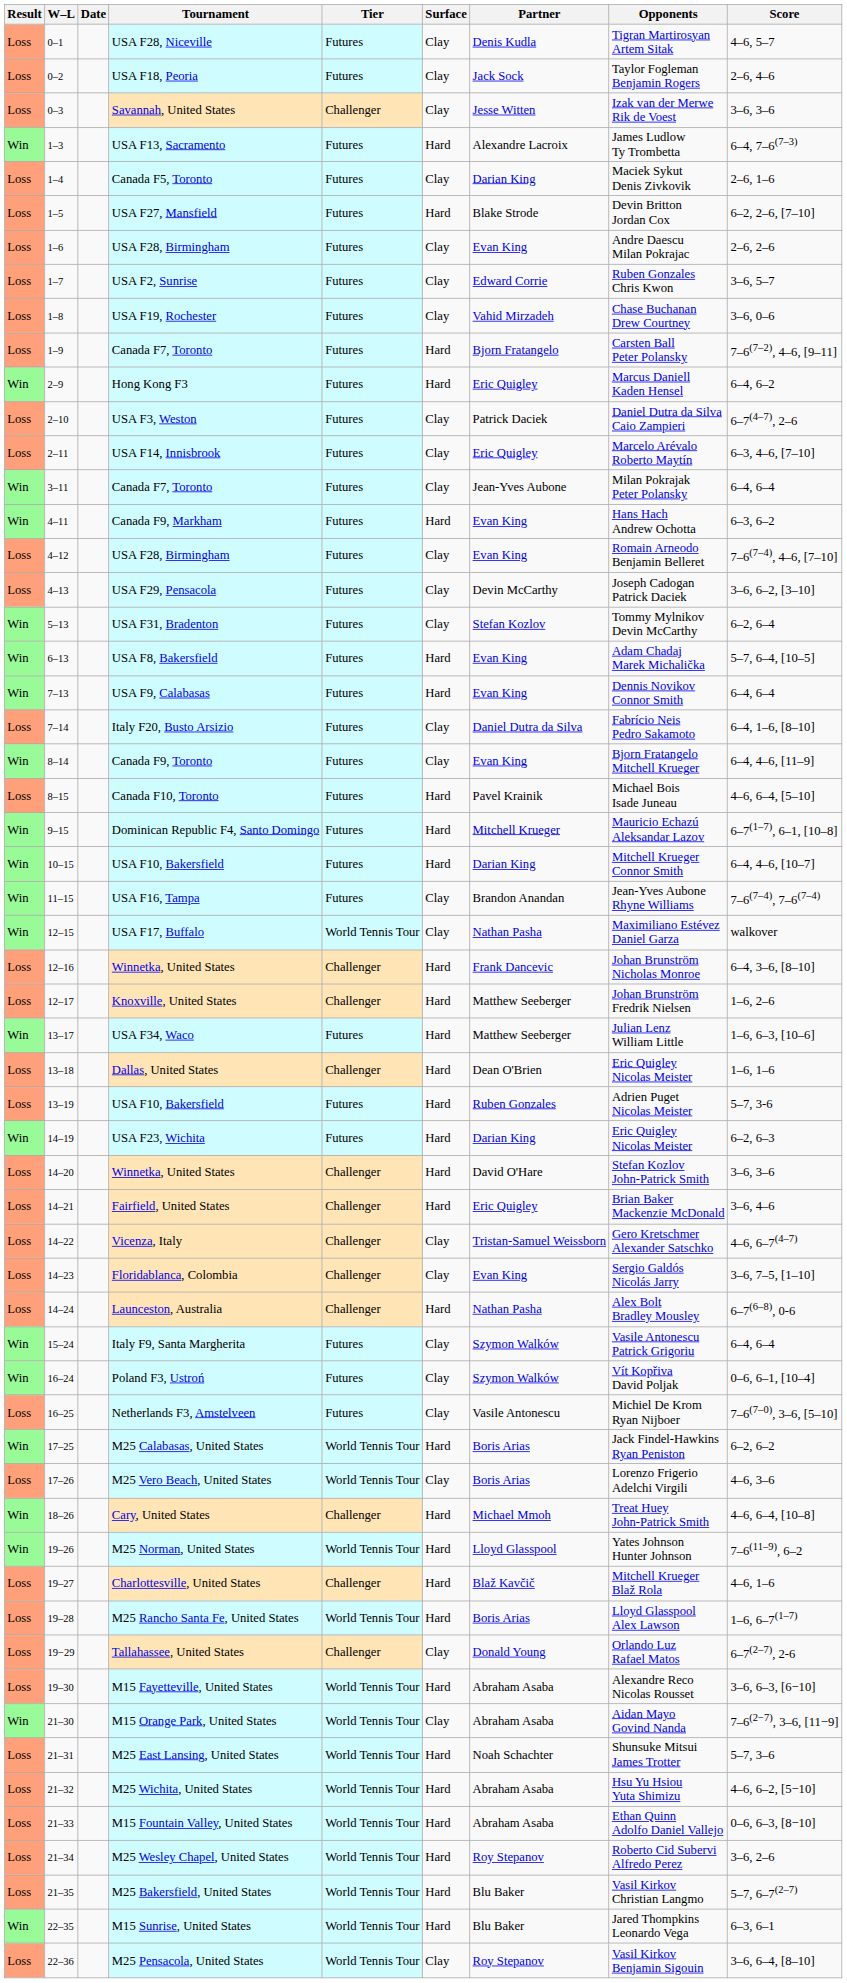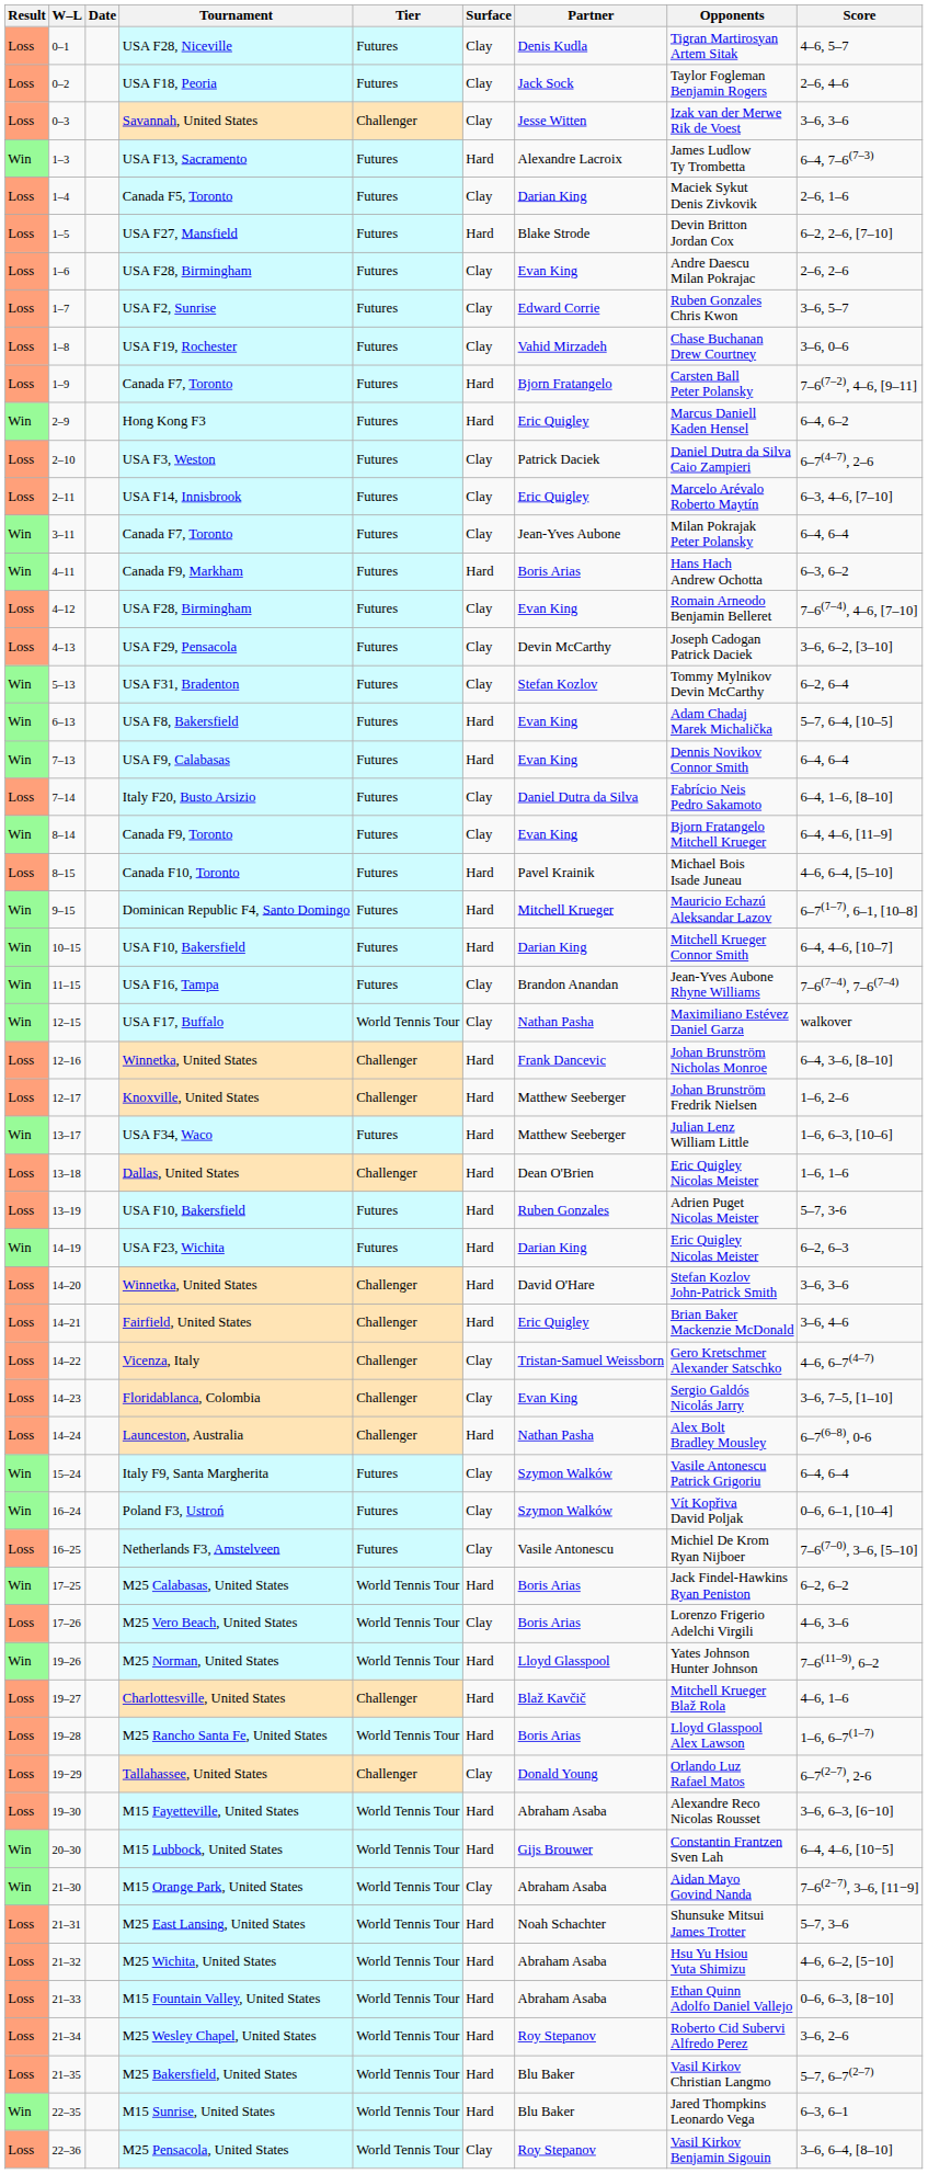Canada F9, Markham | Partner: Evan King -> Boris Arias
- row: Win | 18–26 | Cary, United States | Challenger | Hard | Michael Mmoh | Treat Huey John-Patrick Smith | 4–6, 6–4, [10–8]
+ row: Win | 20–30 | M15 Lubbock, United States | World Tennis Tour | Hard | Gijs Brouwer | Constantin Frantzen Sven Lah | 6–4, 4–6, [10−5]
